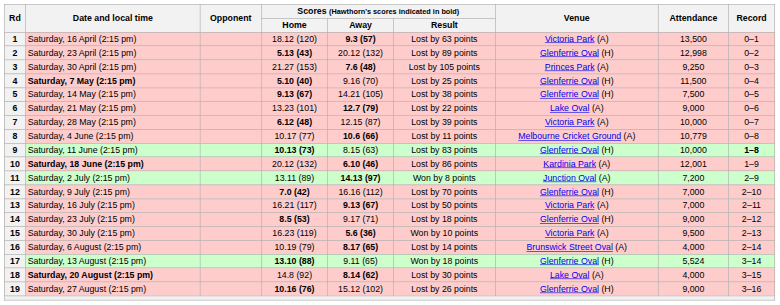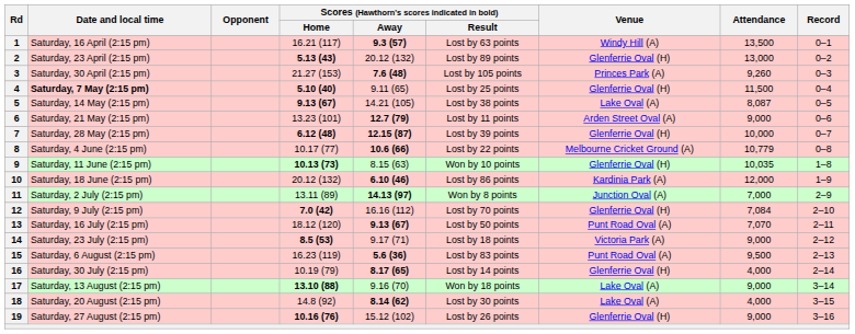1 | Scores (Hawthorn's scores indicated in bold) / Home: 18.12 (120) -> 16.21 (117)
1 | Venue: Victoria Park (A) -> Windy Hill (A)
2 | Attendance: 12,998 -> 13,000
3 | Attendance: 9,250 -> 9,260
4 | Scores (Hawthorn's scores indicated in bold) / Away: 9.16 (70) -> 9.11 (65)
5 | Venue: Glenferrie Oval (H) -> Lake Oval (A)
5 | Attendance: 7,500 -> 8,087
6 | Scores (Hawthorn's scores indicated in bold) / Result: Lost by 22 points -> Lost by 11 points
6 | Venue: Lake Oval (A) -> Arden Street Oval (A)
7 | Scores (Hawthorn's scores indicated in bold) / Away: normal -> bold
7 | Venue: Victoria Park (A) -> Glenferrie Oval (H)
8 | Scores (Hawthorn's scores indicated in bold) / Result: Lost by 11 points -> Lost by 22 points
9 | Scores (Hawthorn's scores indicated in bold) / Result: Lost by 83 points -> Won by 10 points
9 | Attendance: 10,000 -> 10,035
9 | Record: bold -> normal
10 | Date and local time: bold -> normal
10 | Attendance: 12,001 -> 12,000
11 | Attendance: 7,200 -> 7,000
12 | Attendance: 7,000 -> 7,084
13 | Scores (Hawthorn's scores indicated in bold) / Home: 16.21 (117) -> 18.12 (120)
13 | Venue: Victoria Park (A) -> Punt Road Oval (A)
13 | Attendance: 7,000 -> 7,070
14 | Venue: Glenferrie Oval (H) -> Victoria Park (A)
15 | Date and local time: Saturday, 30 July (2:15 pm) -> Saturday, 6 August (2:15 pm)
15 | Scores (Hawthorn's scores indicated in bold) / Result: Won by 10 points -> Lost by 83 points
15 | Venue: Victoria Park (A) -> Punt Road Oval (A)
16 | Date and local time: Saturday, 6 August (2:15 pm) -> Saturday, 30 July (2:15 pm)
16 | Venue: Brunswick Street Oval (A) -> Glenferrie Oval (H)
17 | Scores (Hawthorn's scores indicated in bold) / Away: 9.11 (65) -> 9.16 (70)
17 | Venue: Glenferrie Oval (H) -> Lake Oval (A)
17 | Attendance: 5,524 -> 9,000
18 | Date and local time: bold -> normal
